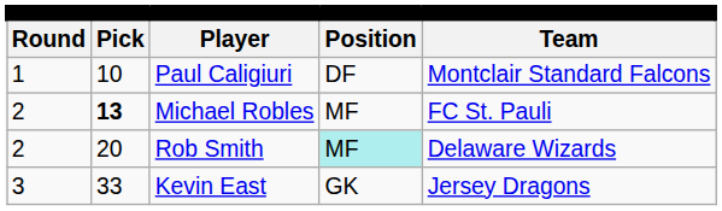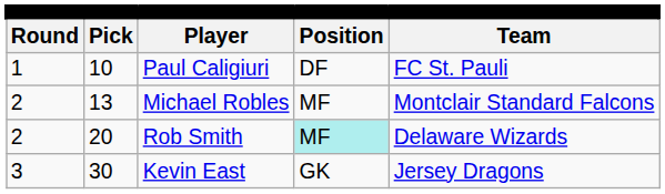Paul Caligiuri | column 5: Montclair Standard Falcons -> FC St. Pauli
Michael Robles | column 2: bold -> normal
Michael Robles | column 5: FC St. Pauli -> Montclair Standard Falcons
Kevin East | column 2: 33 -> 30
